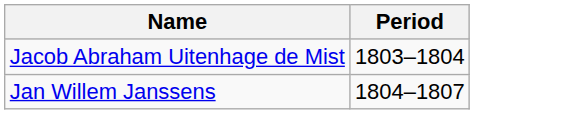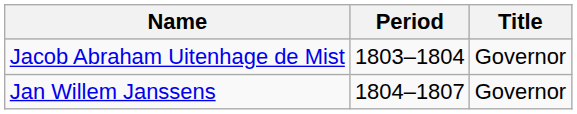+ column: Title | Governor | Governor
